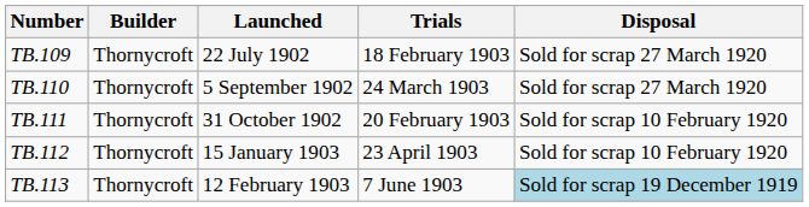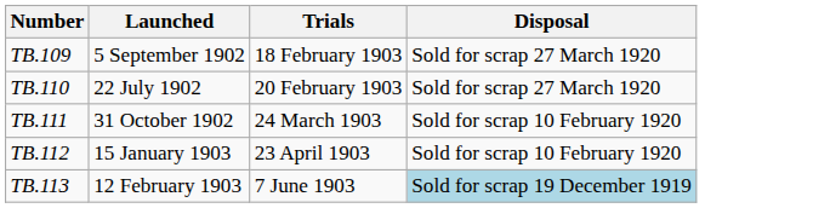- column: Builder | Thornycroft | Thornycroft | Thornycroft | Thornycroft | Thornycroft
TB.109 | Launched: 22 July 1902 -> 5 September 1902
TB.110 | Launched: 5 September 1902 -> 22 July 1902
TB.110 | Trials: 24 March 1903 -> 20 February 1903
TB.111 | Trials: 20 February 1903 -> 24 March 1903
